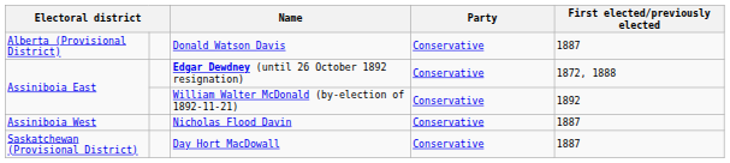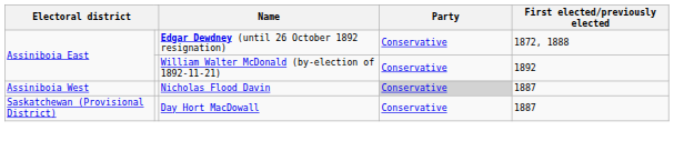- row: Alberta (Provisional District) | Donald Watson Davis | Conservative | 1887
Nicholas Flood Davin | Party: no background -> lightgrey background
